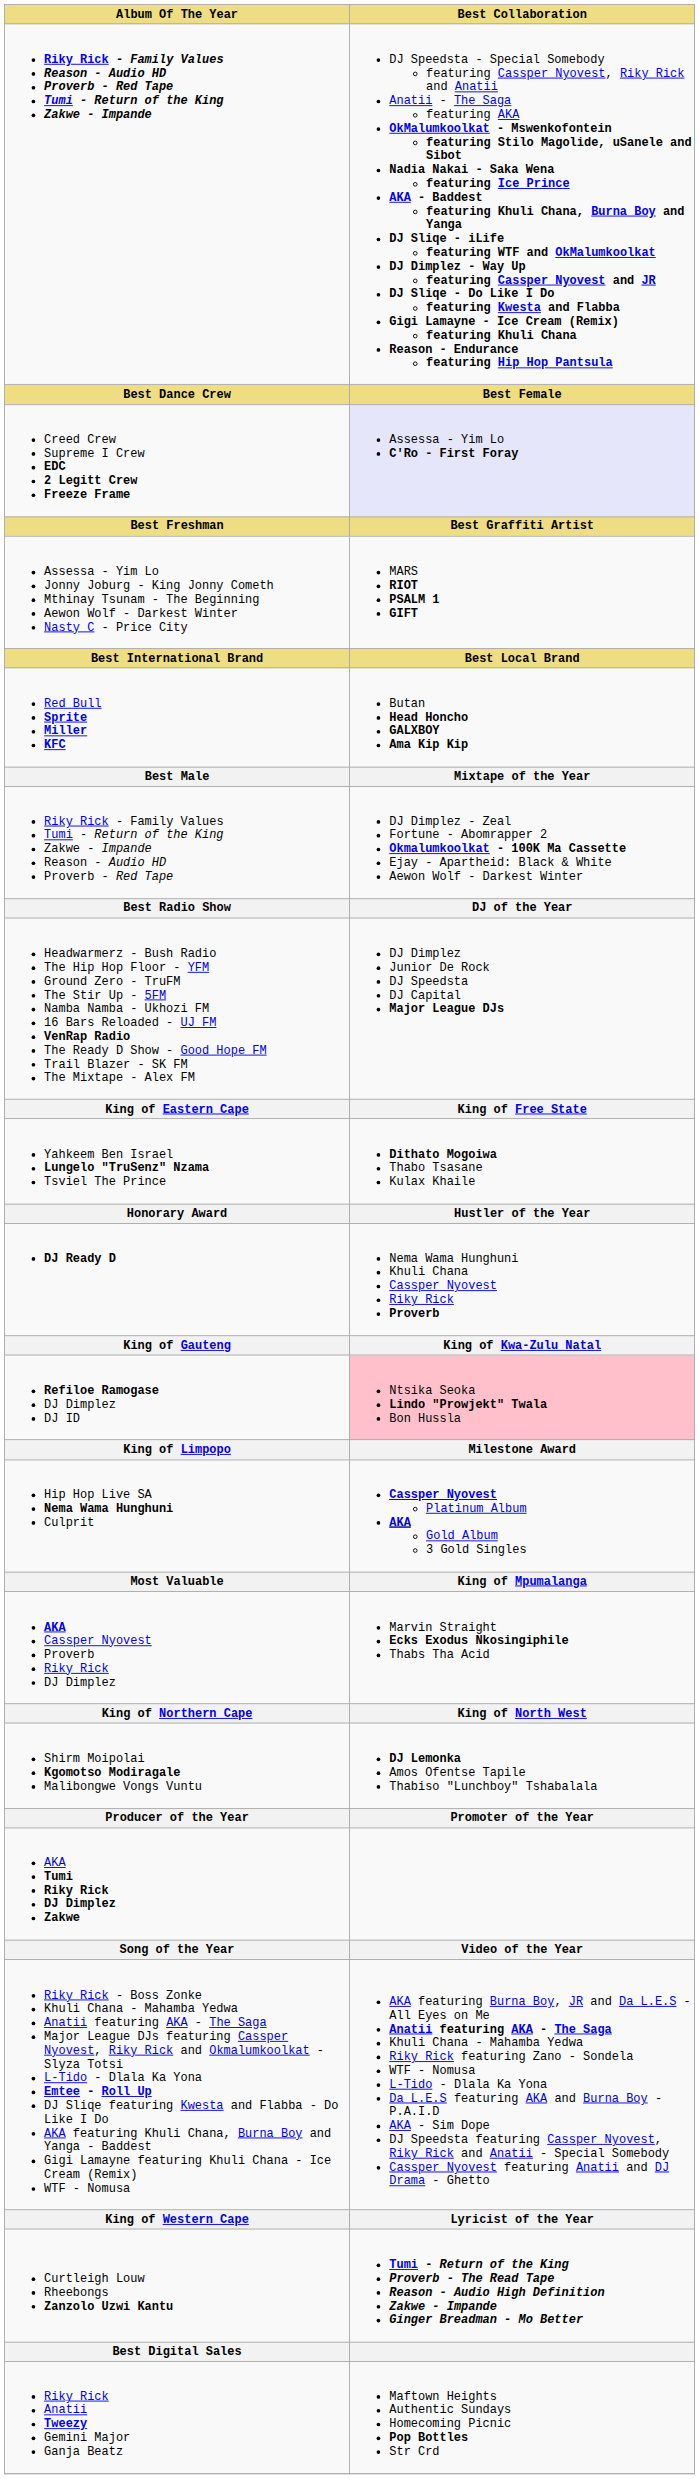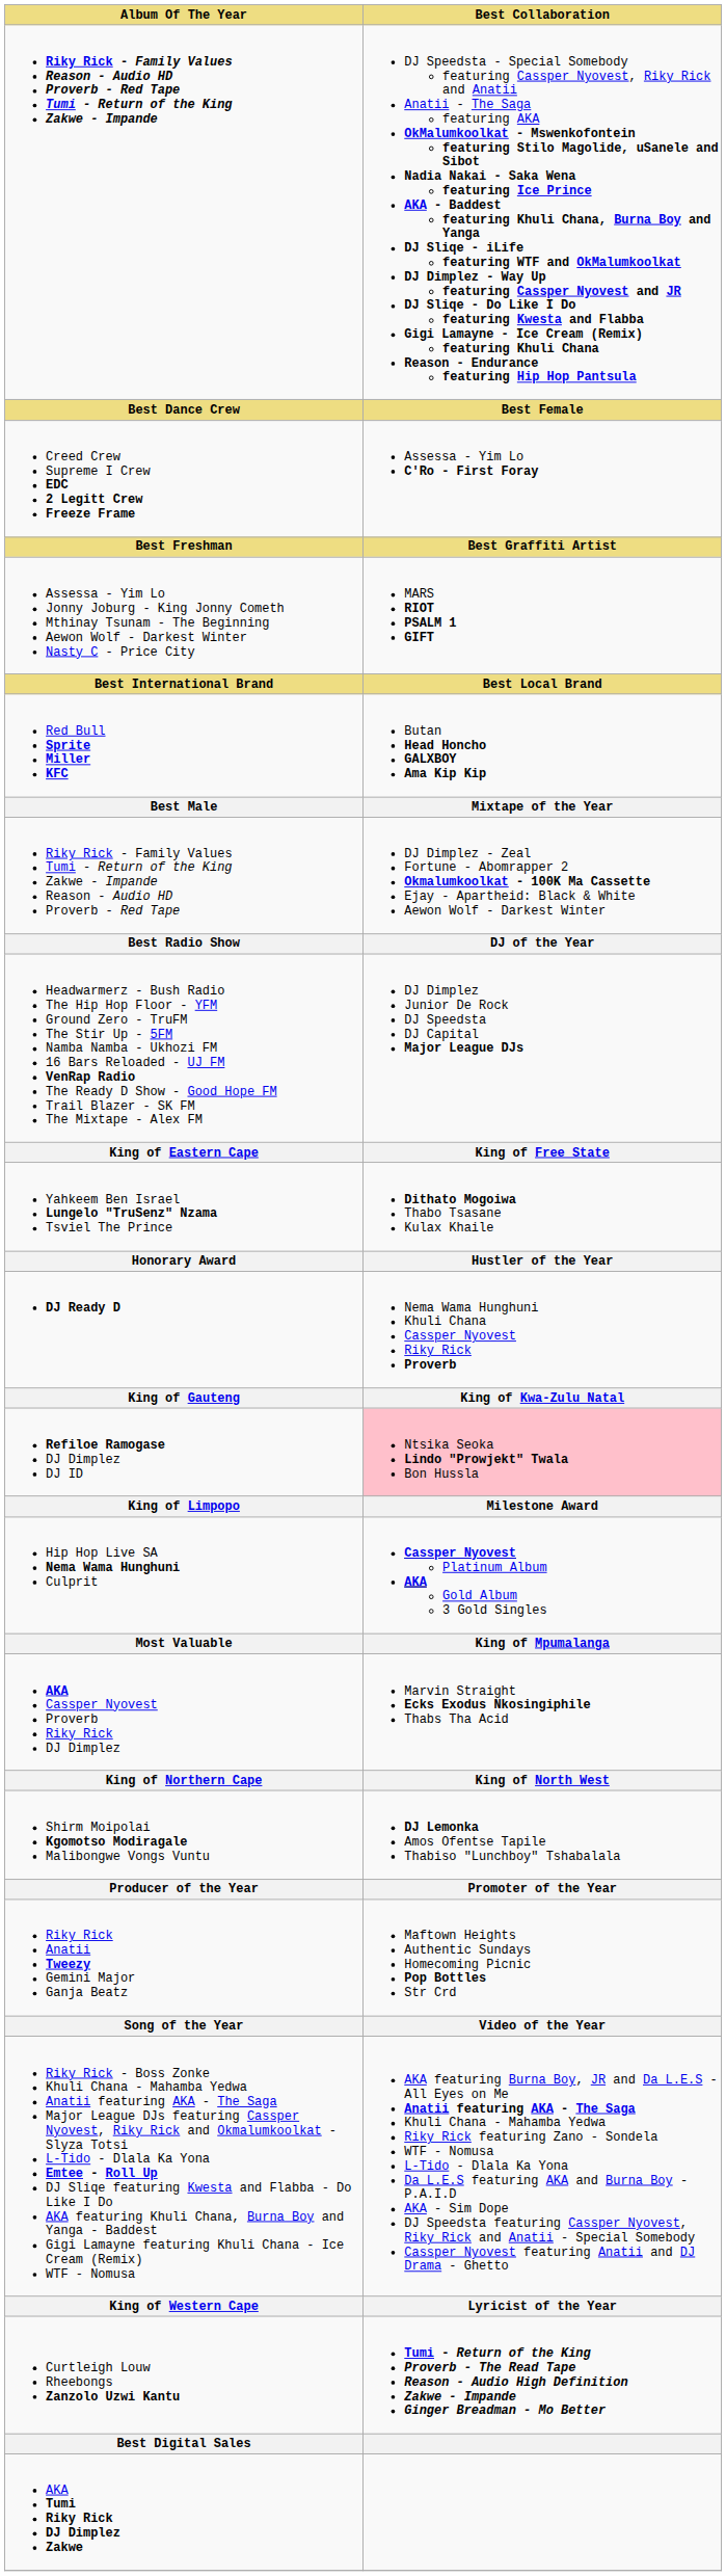Creed Crew Supreme I Crew EDC 2 Legitt Crew Freeze Frame | Best Collaboration: lavender background -> no background
rows swapped: Riky Rick Anatii Tweezy Gemini Major Ganja Beatz <-> AKA Tumi Riky Rick DJ Dimplez Zakwe
